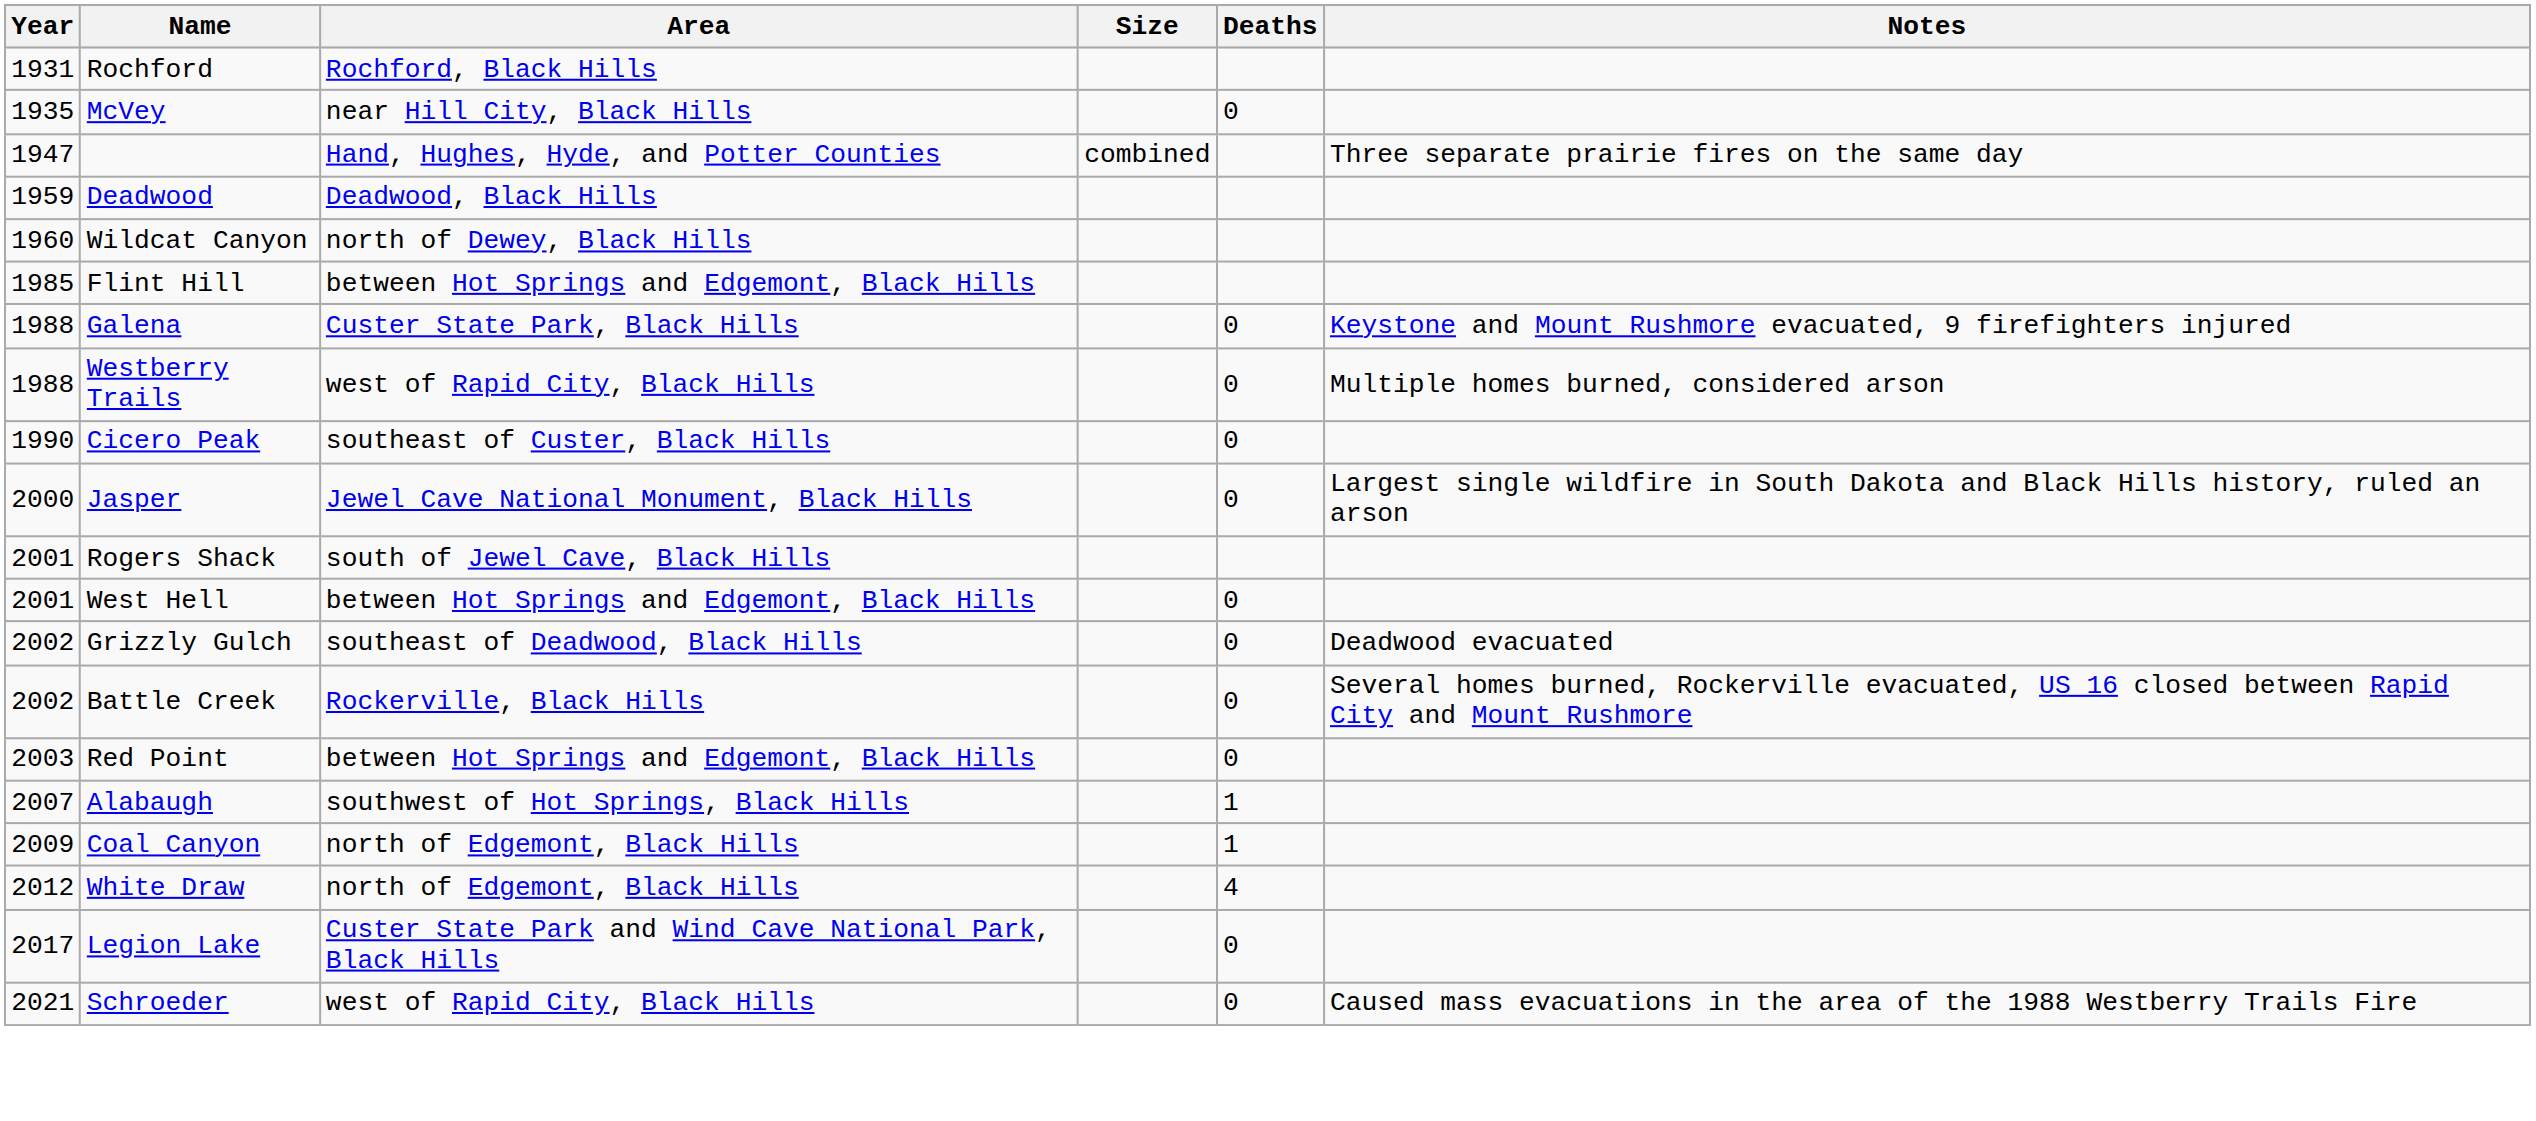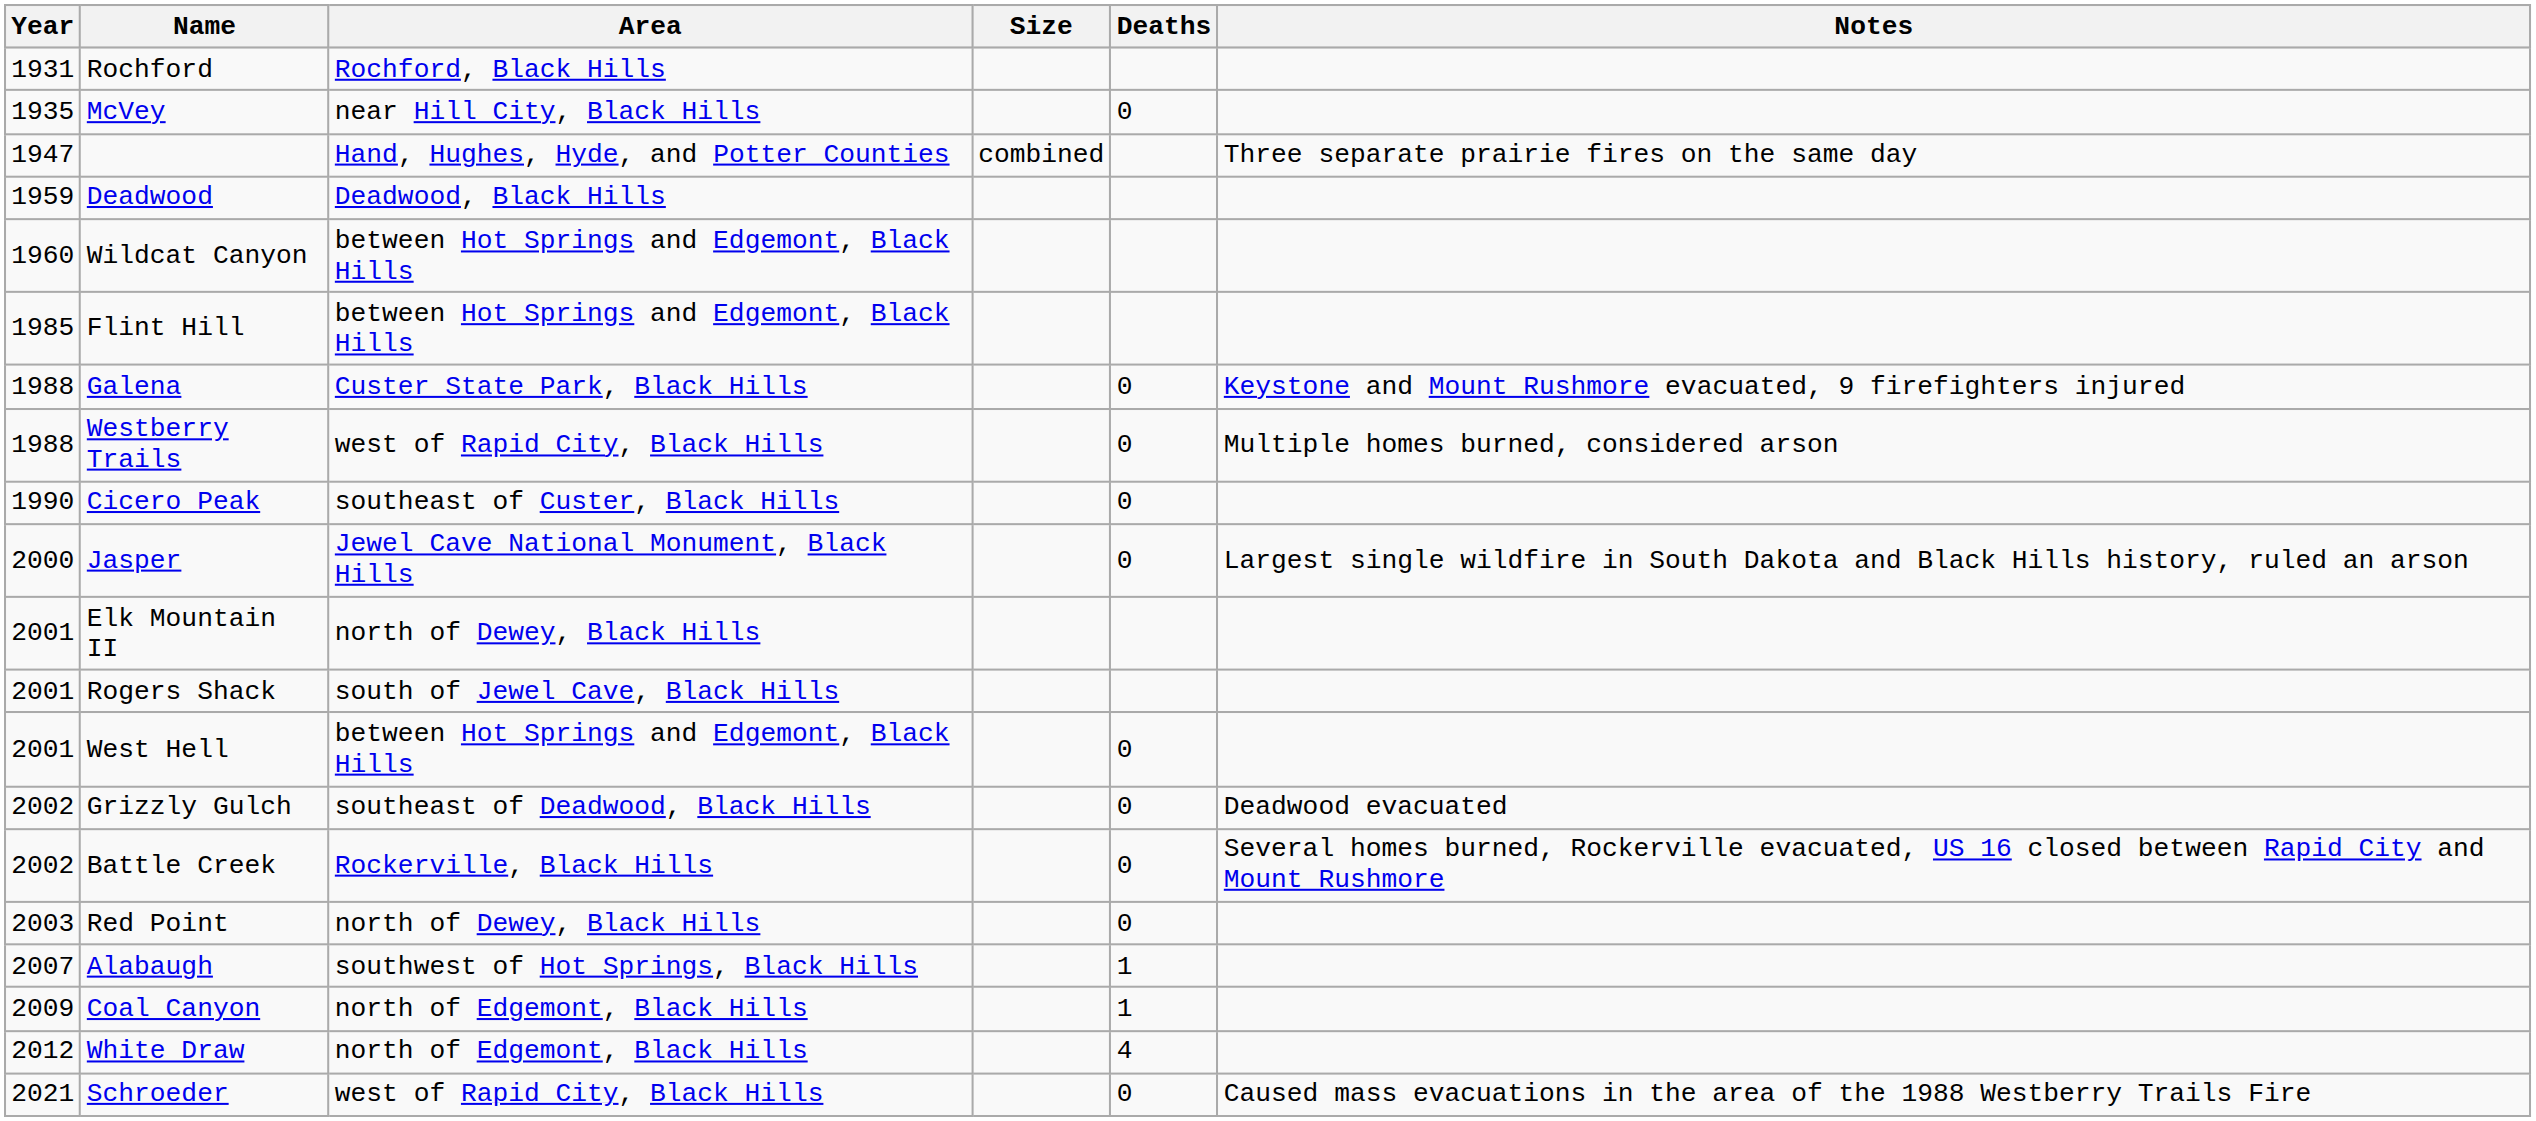Wildcat Canyon | Area: north of Dewey, Black Hills -> between Hot Springs and Edgemont, Black Hills
+ row: 2001 | Elk Mountain II | north of Dewey, Black Hills
Red Point | Area: between Hot Springs and Edgemont, Black Hills -> north of Dewey, Black Hills
- row: 2017 | Legion Lake | Custer State Park and Wind Cave National Park, Black Hills | 0
